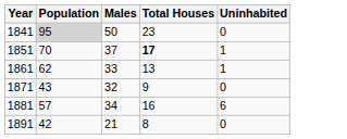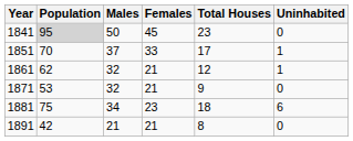+ column: Females | 45 | 33 | 21 | 21 | 23 | 21
1851 | Total Houses: bold -> normal
1861 | Males: 33 -> 32
1861 | Total Houses: 13 -> 12
1871 | Population: 43 -> 53
1881 | Population: 57 -> 75
1881 | Total Houses: 16 -> 18
